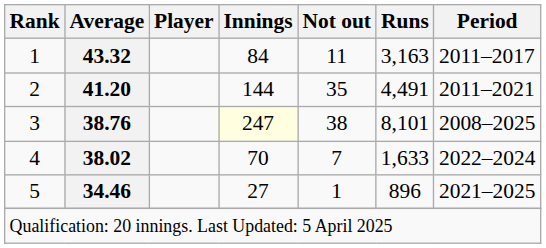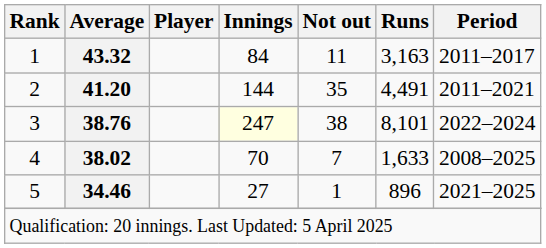3 | Period: 2008–2025 -> 2022–2024
4 | Period: 2022–2024 -> 2008–2025
